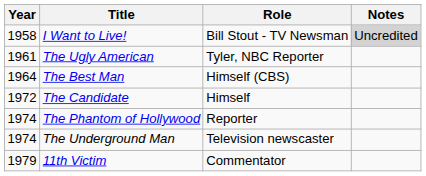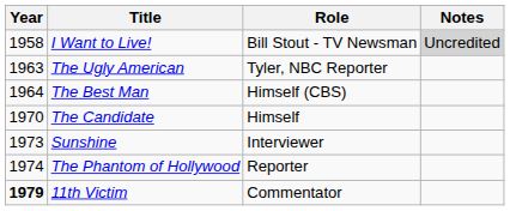The Ugly American | Year: 1961 -> 1963
The Candidate | Year: 1972 -> 1970
+ row: 1973 | Sunshine | Interviewer
- row: 1974 | The Underground Man | Television newscaster
11th Victim | Year: normal -> bold
